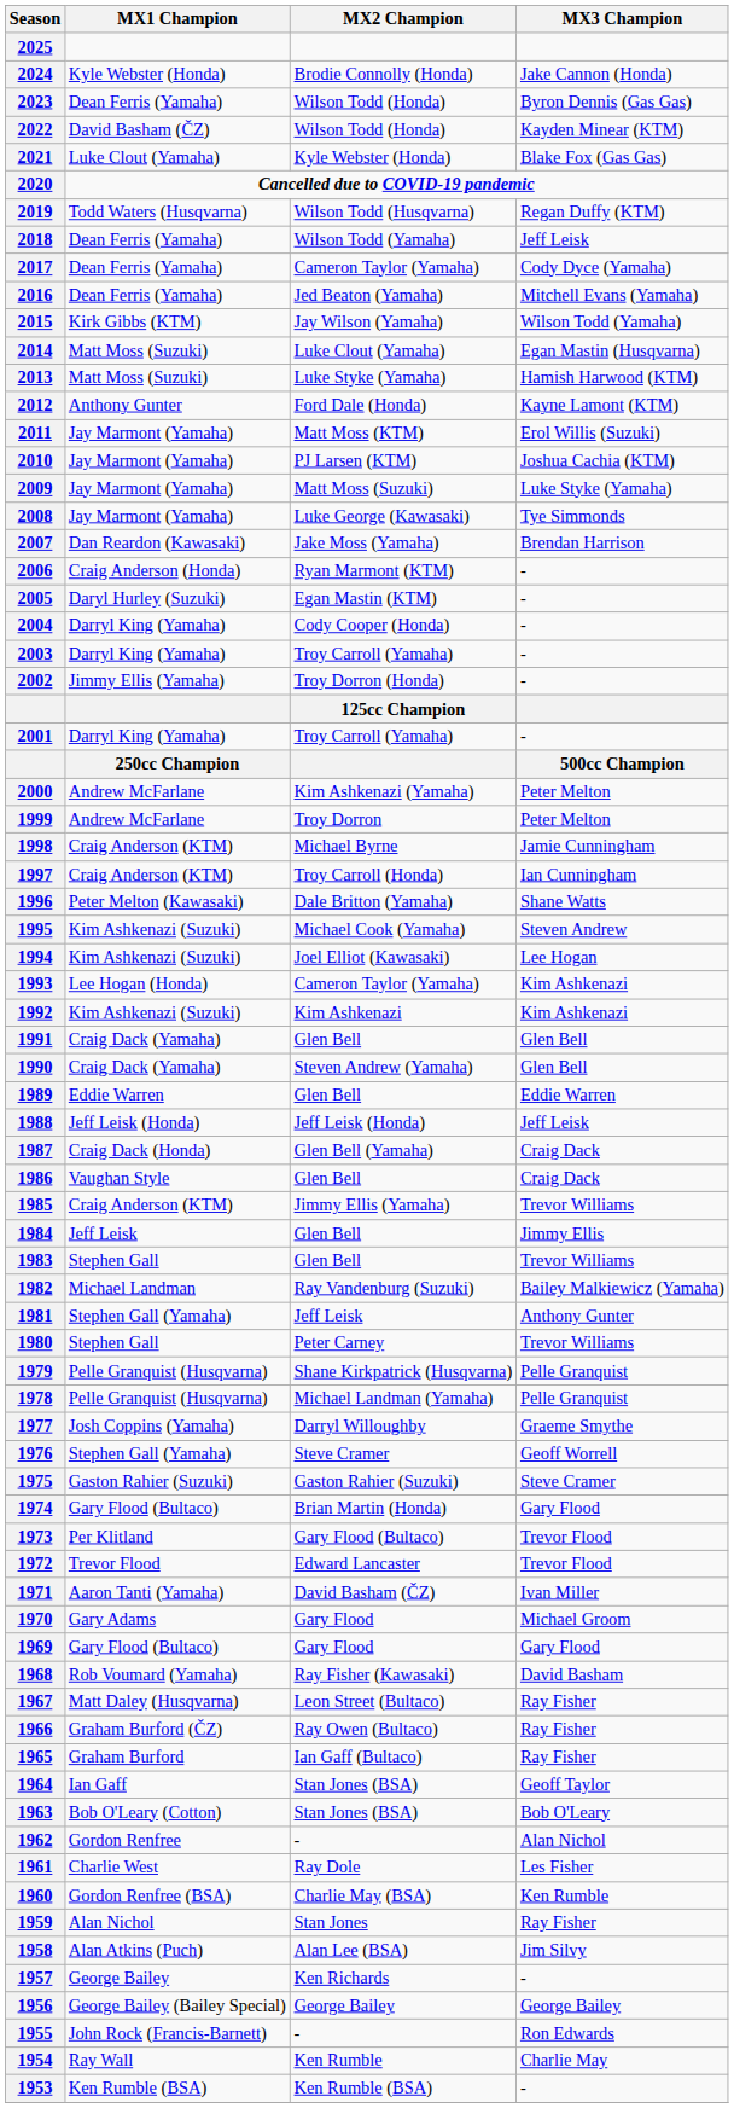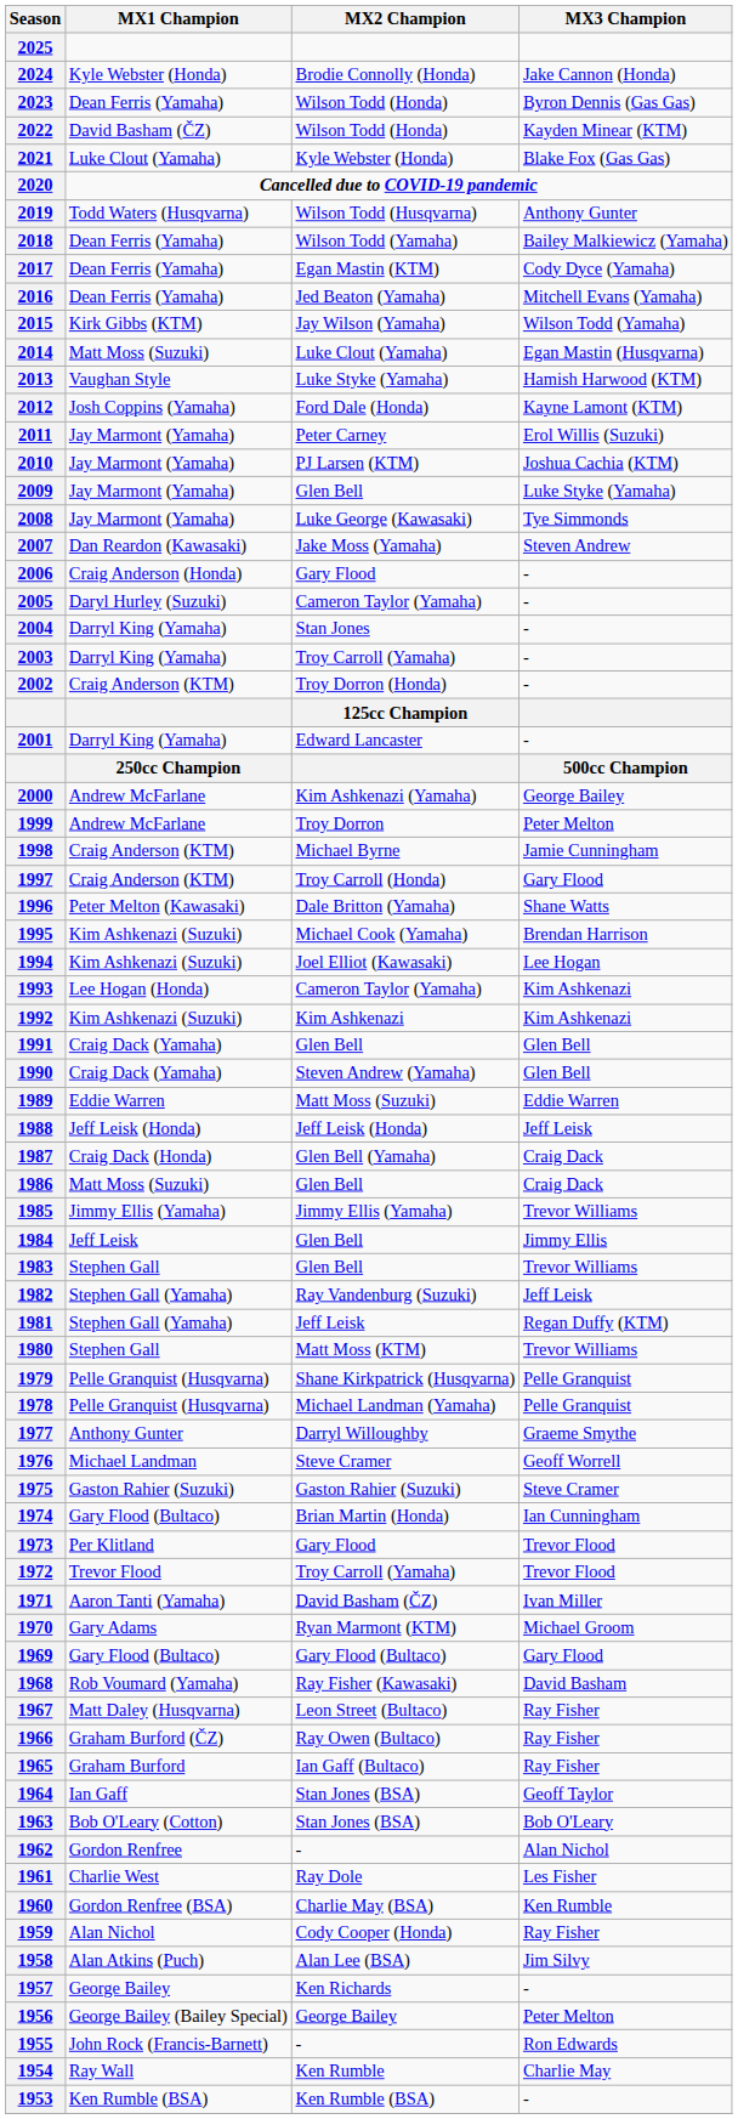2019 | MX3 Champion: Regan Duffy (KTM) -> Anthony Gunter
2018 | MX3 Champion: Jeff Leisk -> Bailey Malkiewicz (Yamaha)
2017 | MX2 Champion: Cameron Taylor (Yamaha) -> Egan Mastin (KTM)
2013 | MX1 Champion: Matt Moss (Suzuki) -> Vaughan Style
2012 | MX1 Champion: Anthony Gunter -> Josh Coppins (Yamaha)
2011 | MX2 Champion: Matt Moss (KTM) -> Peter Carney
2009 | MX2 Champion: Matt Moss (Suzuki) -> Glen Bell
2007 | MX3 Champion: Brendan Harrison -> Steven Andrew
2006 | MX2 Champion: Ryan Marmont (KTM) -> Gary Flood
2005 | MX2 Champion: Egan Mastin (KTM) -> Cameron Taylor (Yamaha)
2004 | MX2 Champion: Cody Cooper (Honda) -> Stan Jones
2002 | MX1 Champion: Jimmy Ellis (Yamaha) -> Craig Anderson (KTM)
2001 | MX2 Champion: Troy Carroll (Yamaha) -> Edward Lancaster
2000 | MX3 Champion: Peter Melton -> George Bailey
1997 | MX3 Champion: Ian Cunningham -> Gary Flood
1995 | MX3 Champion: Steven Andrew -> Brendan Harrison
1989 | MX2 Champion: Glen Bell -> Matt Moss (Suzuki)
1986 | MX1 Champion: Vaughan Style -> Matt Moss (Suzuki)
1985 | MX1 Champion: Craig Anderson (KTM) -> Jimmy Ellis (Yamaha)
1982 | MX1 Champion: Michael Landman -> Stephen Gall (Yamaha)
1982 | MX3 Champion: Bailey Malkiewicz (Yamaha) -> Jeff Leisk
1981 | MX3 Champion: Anthony Gunter -> Regan Duffy (KTM)
1980 | MX2 Champion: Peter Carney -> Matt Moss (KTM)
1977 | MX1 Champion: Josh Coppins (Yamaha) -> Anthony Gunter
1976 | MX1 Champion: Stephen Gall (Yamaha) -> Michael Landman
1974 | MX3 Champion: Gary Flood -> Ian Cunningham
1973 | MX2 Champion: Gary Flood (Bultaco) -> Gary Flood
1972 | MX2 Champion: Edward Lancaster -> Troy Carroll (Yamaha)
1970 | MX2 Champion: Gary Flood -> Ryan Marmont (KTM)
1969 | MX2 Champion: Gary Flood -> Gary Flood (Bultaco)
1959 | MX2 Champion: Stan Jones -> Cody Cooper (Honda)
1956 | MX3 Champion: George Bailey -> Peter Melton
